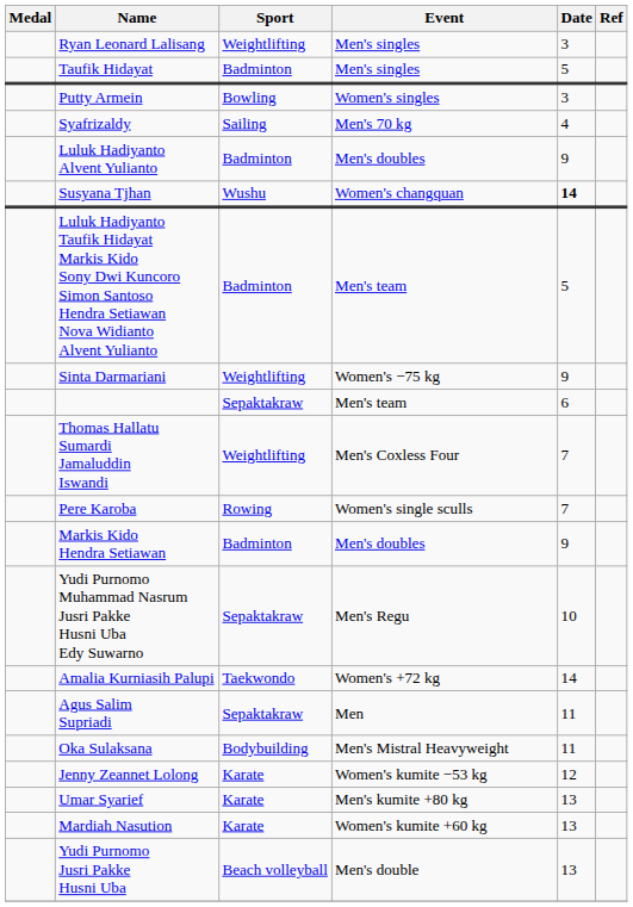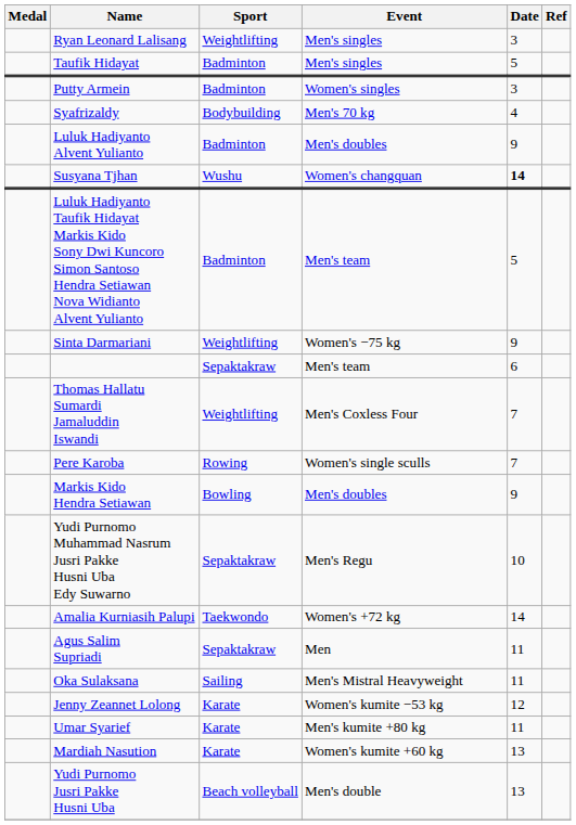Putty Armein | Sport: Bowling -> Badminton
Syafrizaldy | Sport: Sailing -> Bodybuilding
Markis Kido Hendra Setiawan | Sport: Badminton -> Bowling
Oka Sulaksana | Sport: Bodybuilding -> Sailing
Umar Syarief | Date: 13 -> 11
